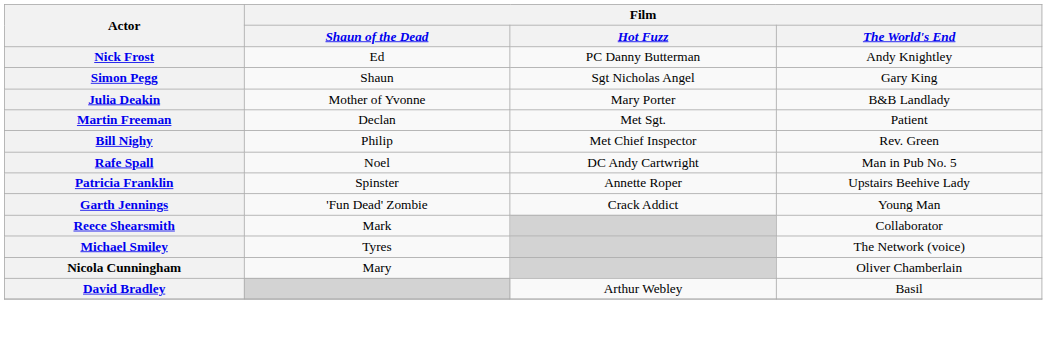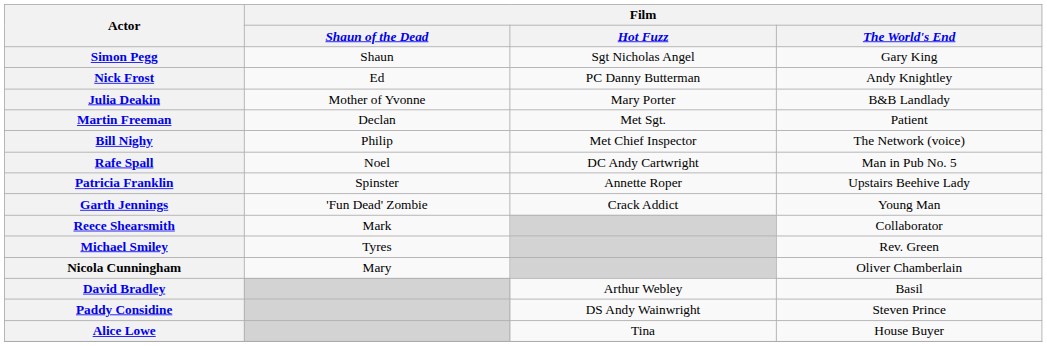rows swapped: Simon Pegg <-> Nick Frost
Bill Nighy | Film / The World's End: Rev. Green -> The Network (voice)
Michael Smiley | Film / The World's End: The Network (voice) -> Rev. Green
+ row: Paddy Considine | DS Andy Wainwright | Steven Prince
+ row: Alice Lowe | Tina | House Buyer
